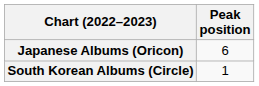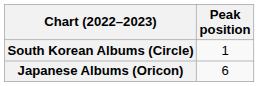rows swapped: Japanese Albums (Oricon) <-> South Korean Albums (Circle)
